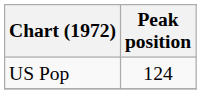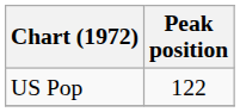US Pop | Peak position: 124 -> 122
